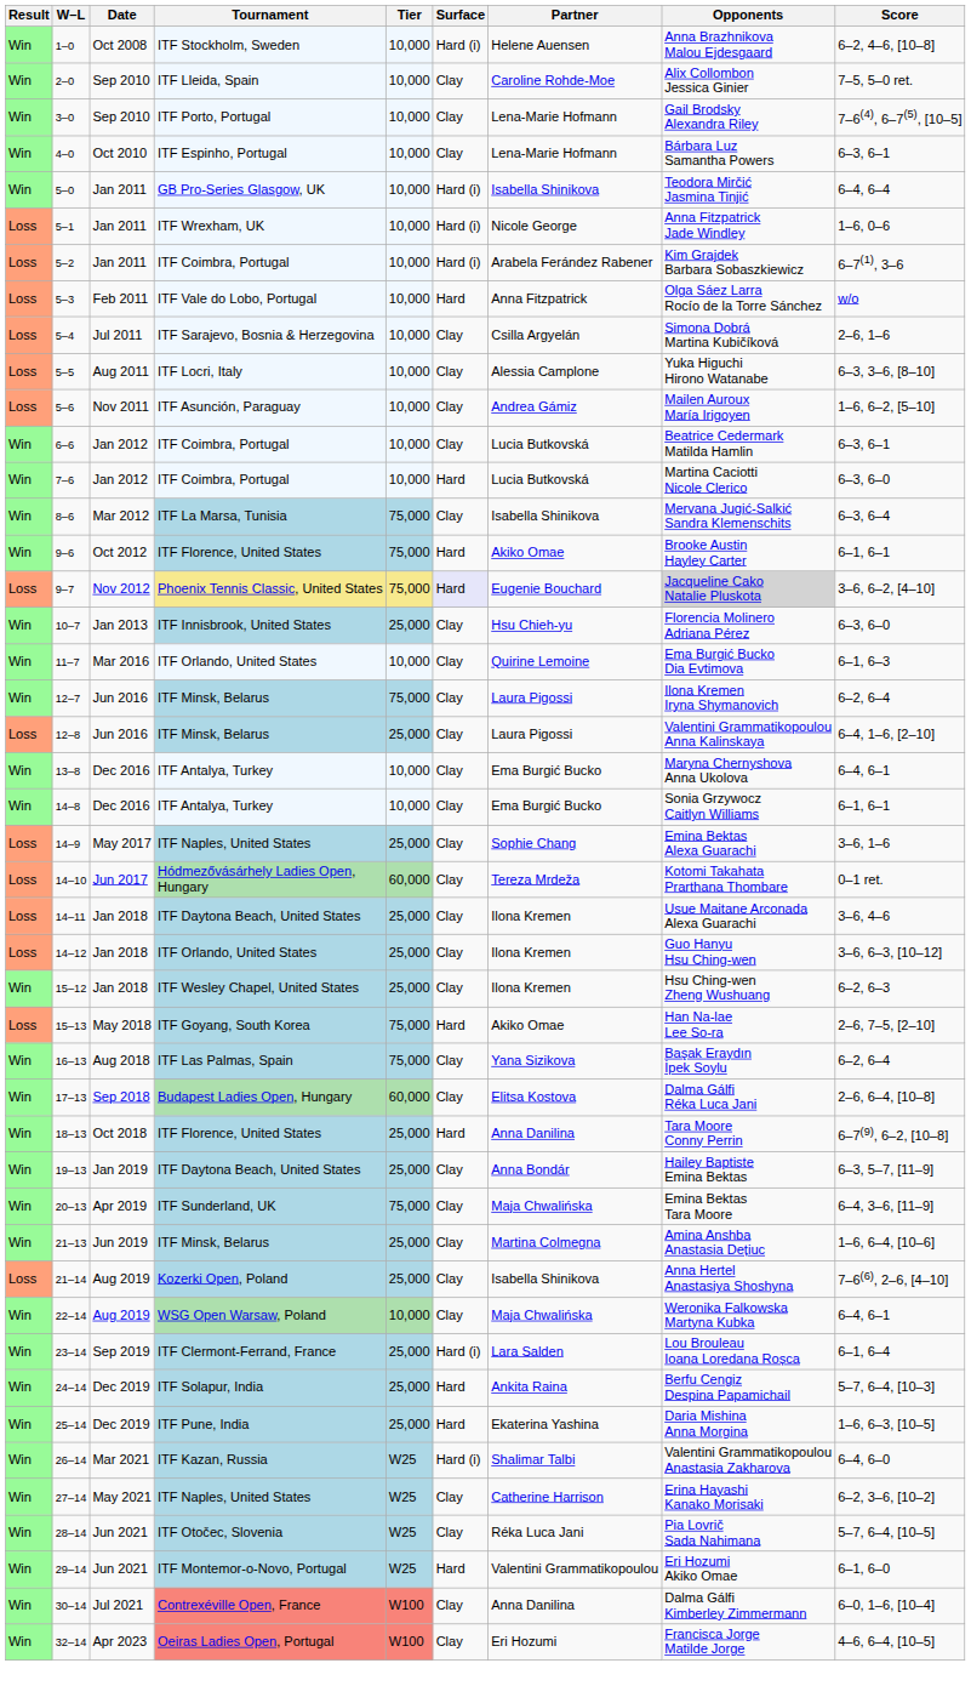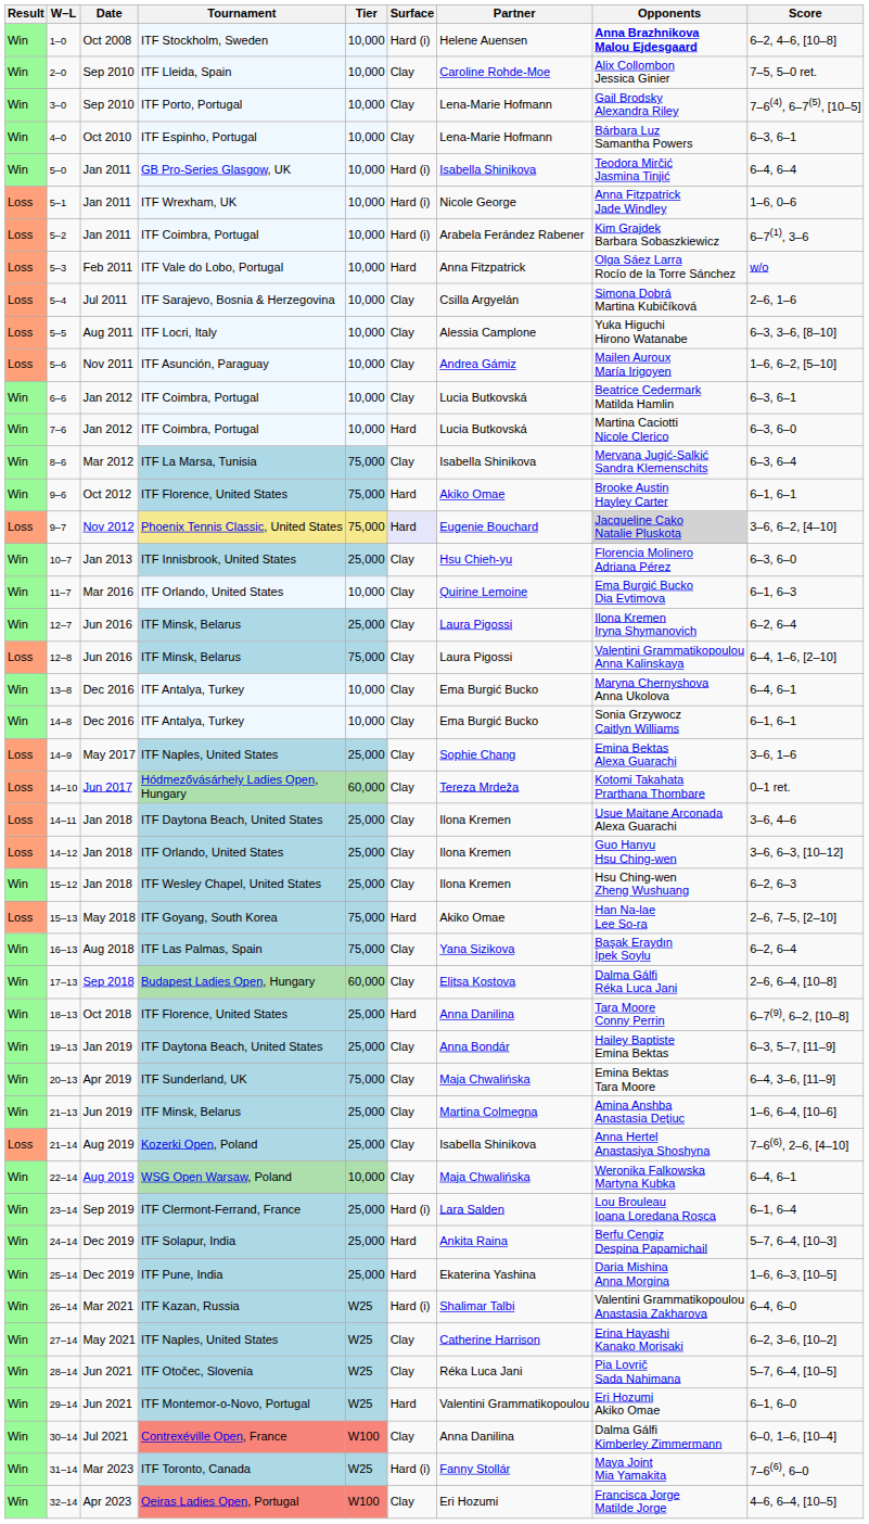1–0 | Opponents: normal -> bold
12–7 | Tier: 75,000 -> 25,000
12–8 | Tier: 25,000 -> 75,000
+ row: Win | 31–14 | Mar 2023 | ITF Toronto, Canada | W25 | Hard (i) | Fanny Stollár | Maya Joint Mia Yamakita | 7–6(6), 6–0
